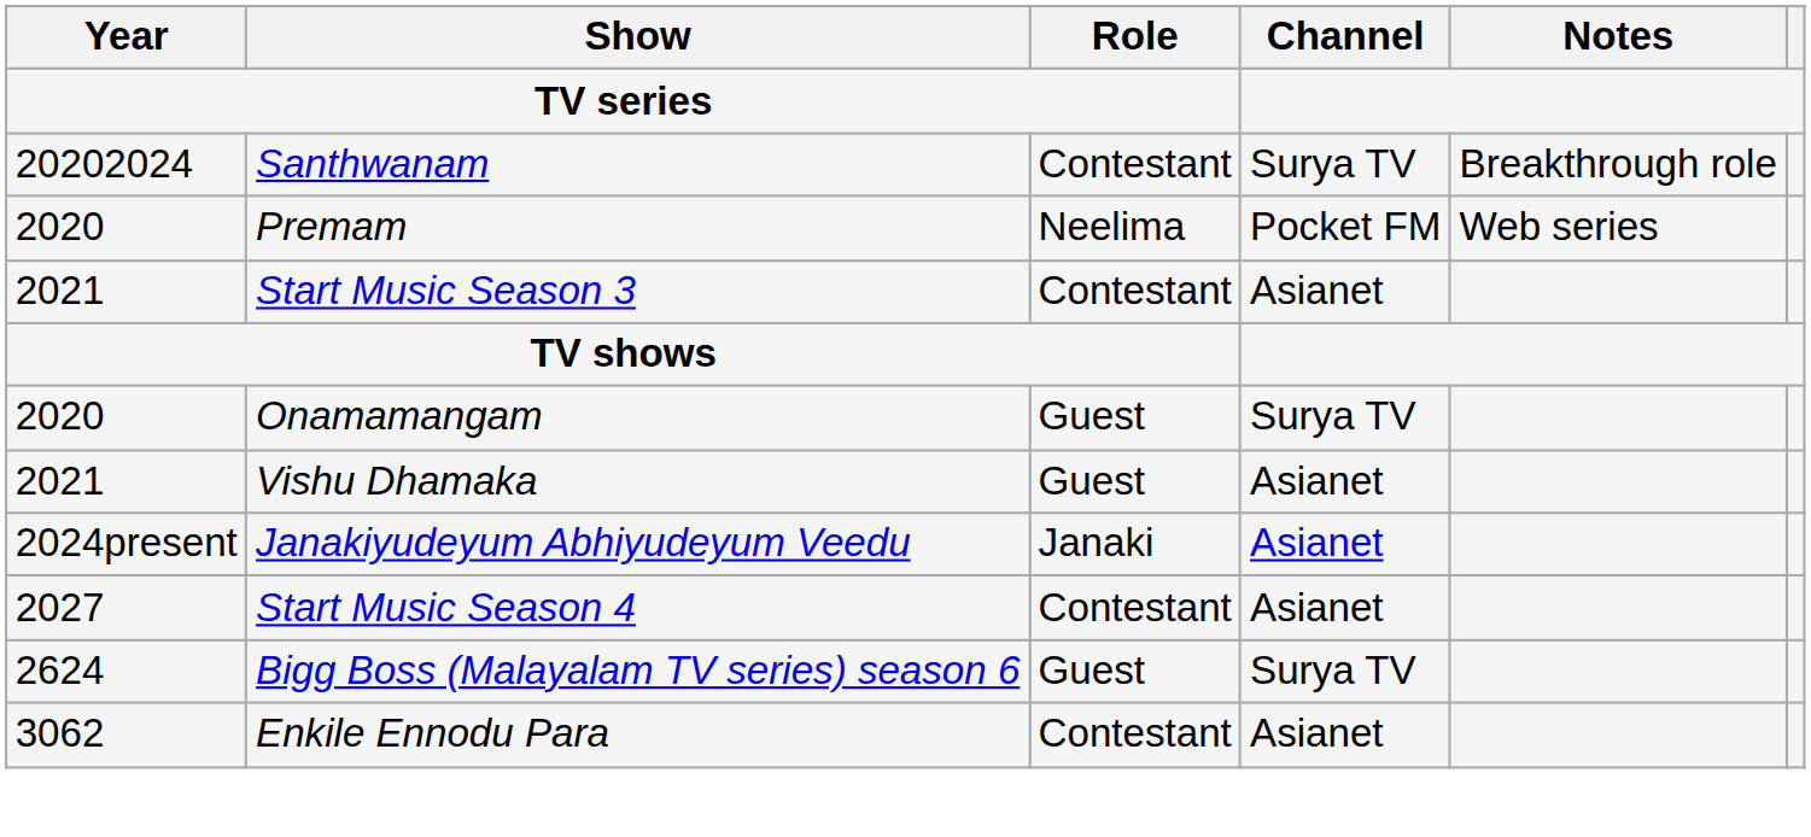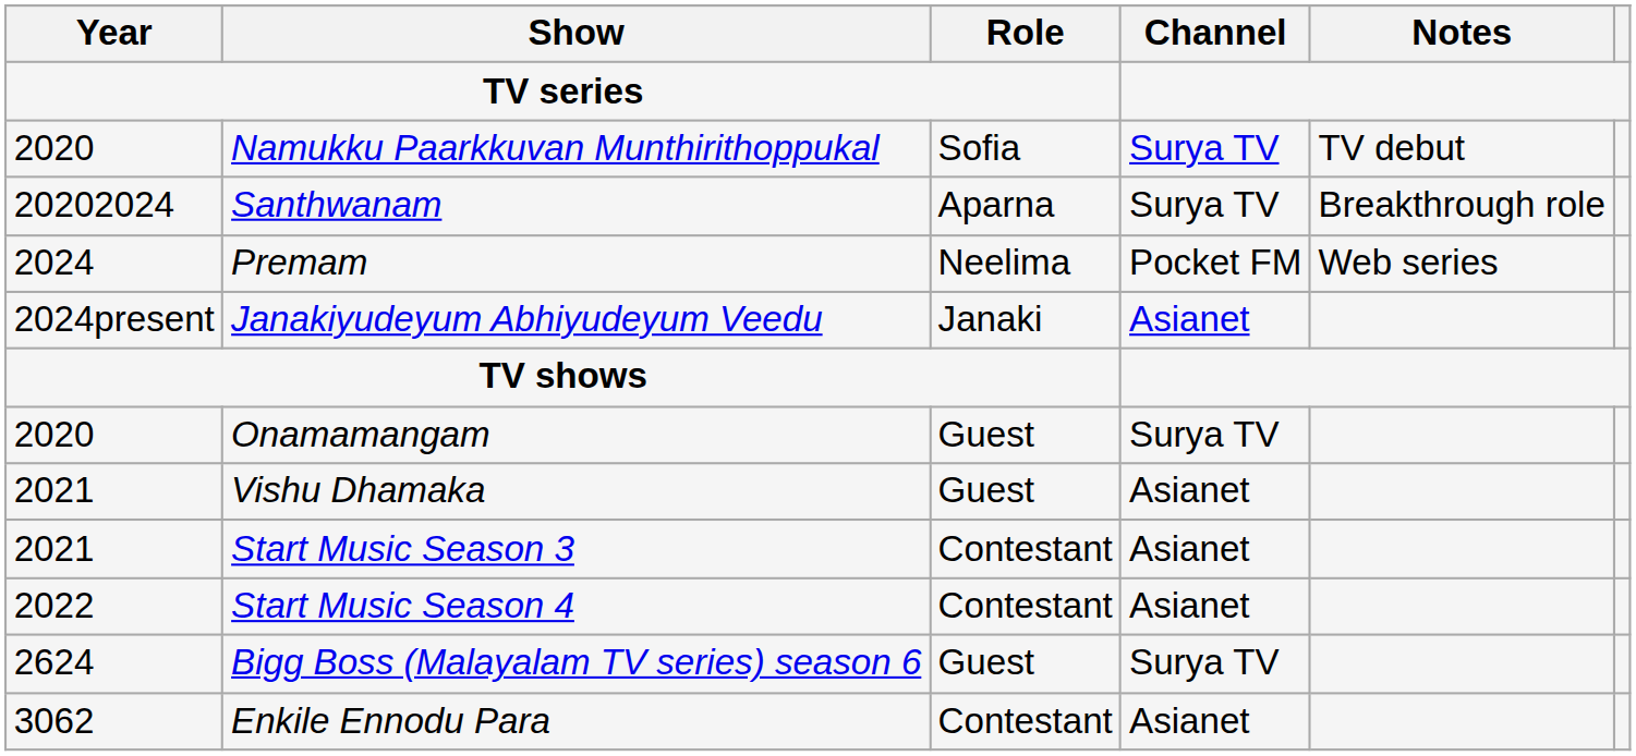+ row: 2020 | Namukku Paarkkuvan Munthirithoppukal | Sofia | Surya TV | TV debut
Santhwanam | Role: Contestant -> Aparna
Premam | Year: 2020 -> 2024
rows swapped: Janakiyudeyum Abhiyudeyum Veedu <-> Start Music Season 3
Start Music Season 4 | Year: 2027 -> 2022
